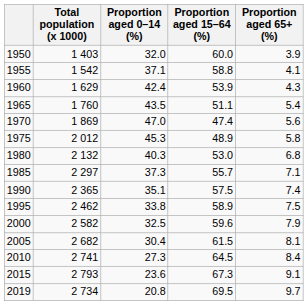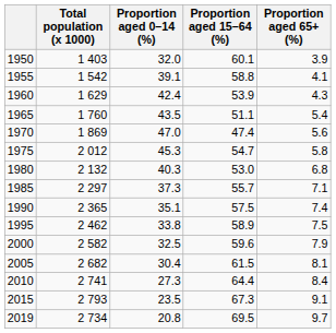1950 | Proportion aged 15–64 (%): 60.0 -> 60.1
1955 | Proportion aged 0–14 (%): 37.1 -> 39.1
1975 | Proportion aged 15–64 (%): 48.9 -> 54.7
2010 | Proportion aged 15–64 (%): 64.5 -> 64.4
2015 | Proportion aged 0–14 (%): 23.6 -> 23.5
